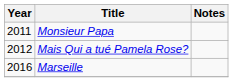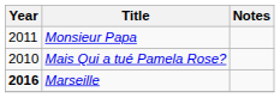Mais Qui a tué Pamela Rose? | Year: 2012 -> 2010
Marseille | Year: normal -> bold
